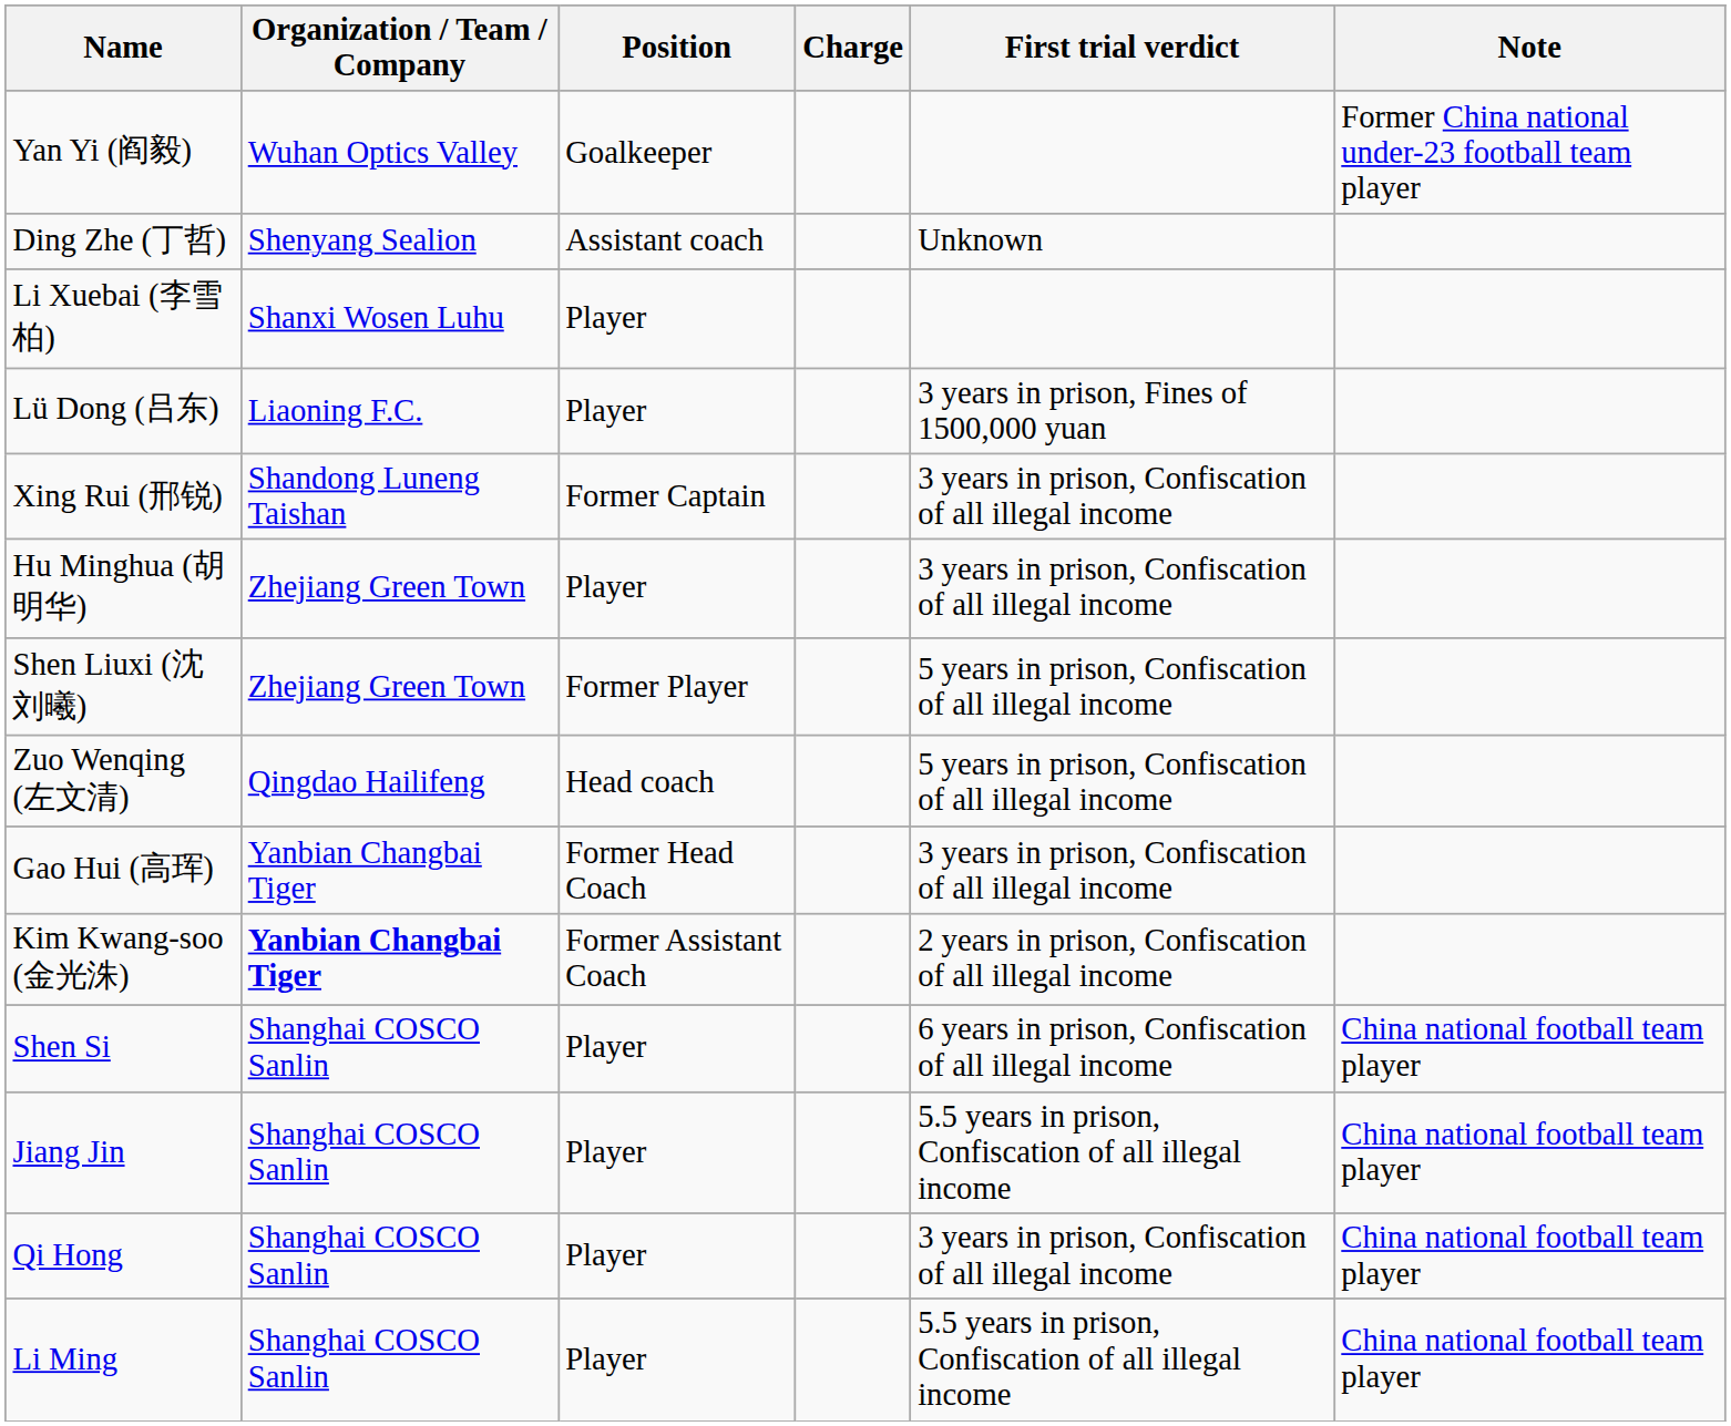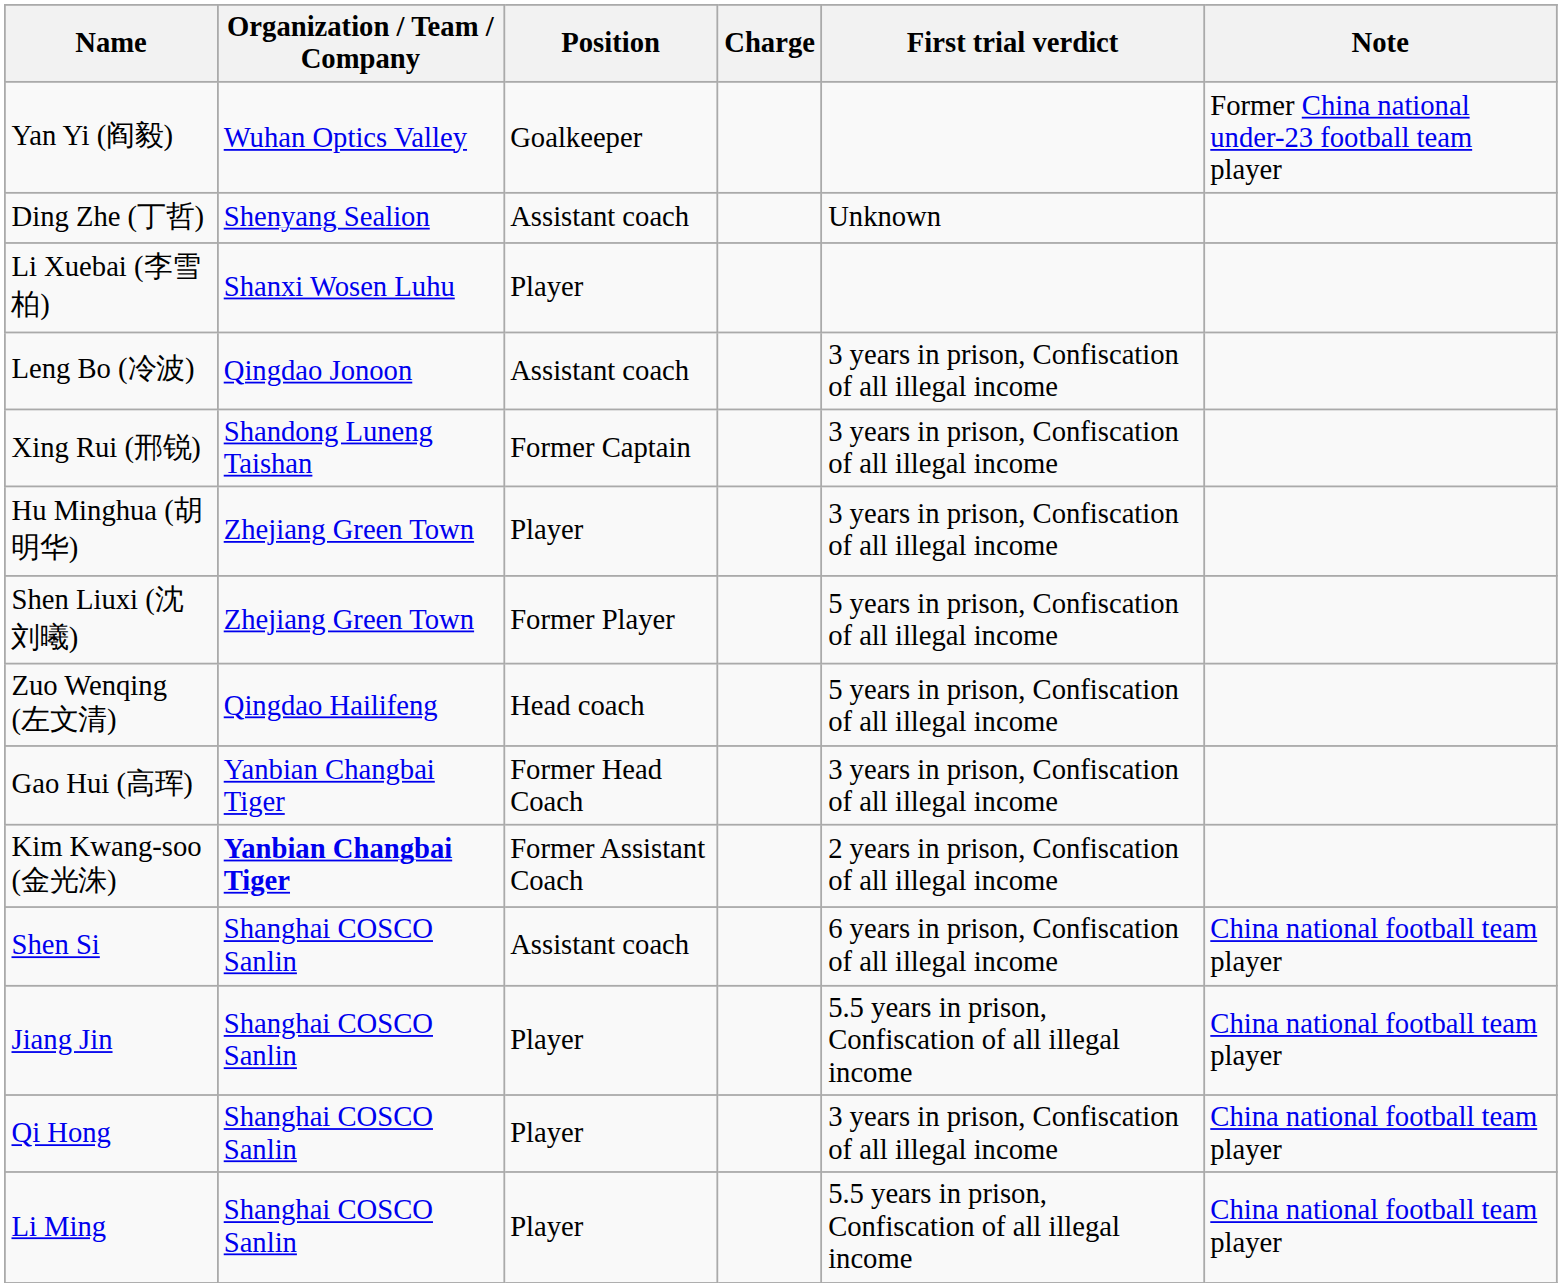- row: Lü Dong (吕东) | Liaoning F.C. | Player | 3 years in prison, Fines of 1500,000 yuan
+ row: Leng Bo (冷波) | Qingdao Jonoon | Assistant coach | 3 years in prison, Confiscation of all illegal income
Shen Si | Position: Player -> Assistant coach
